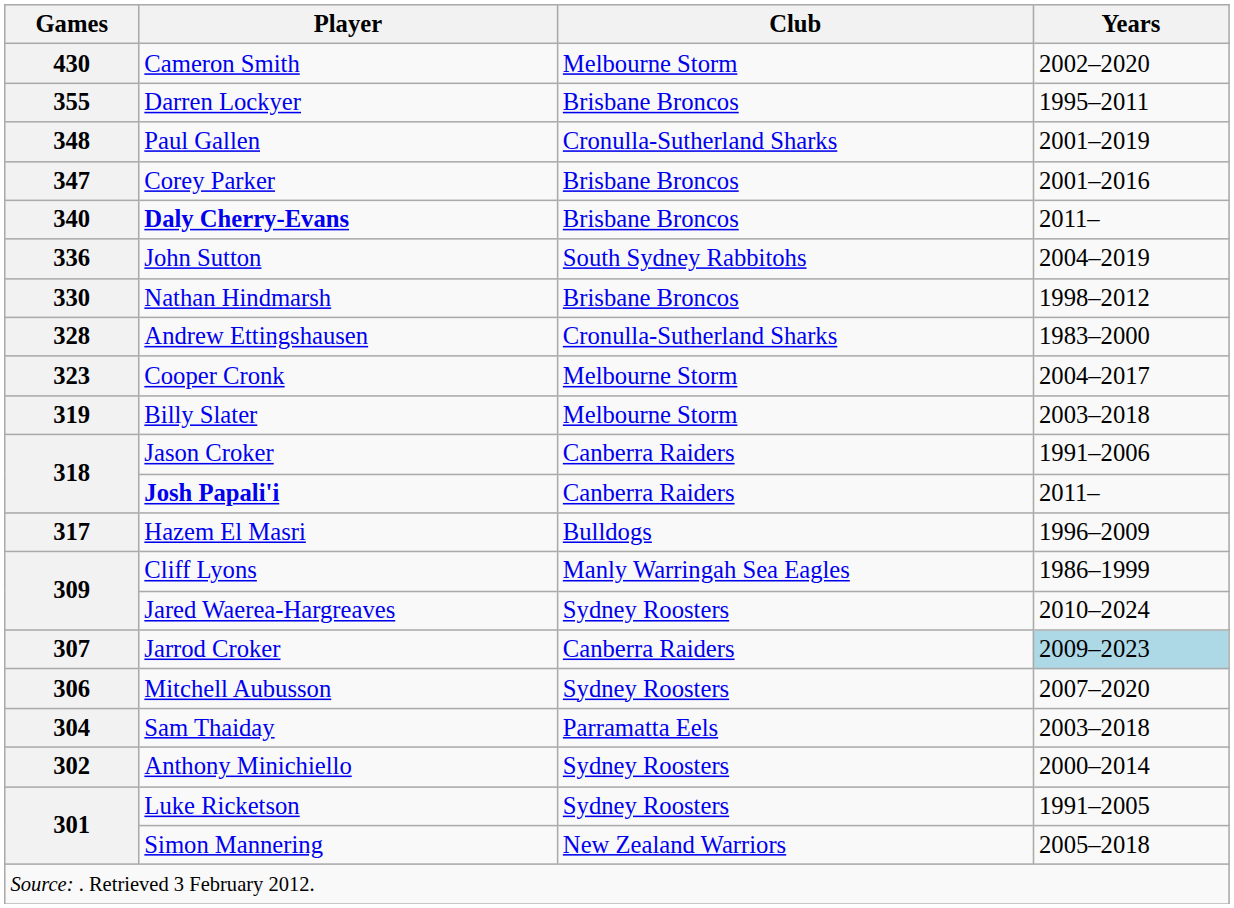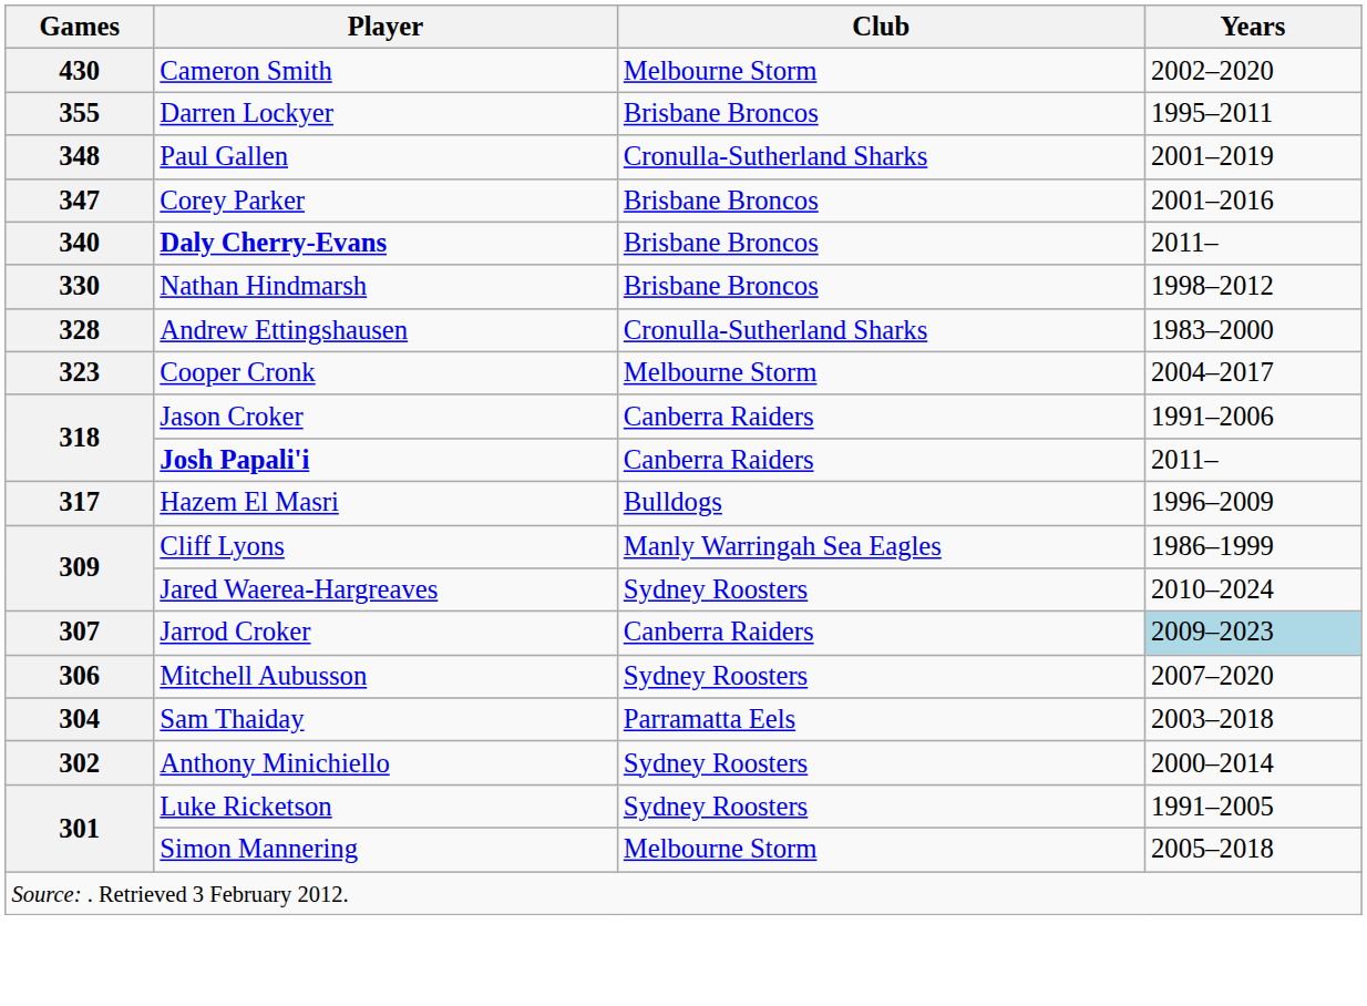- row: 336 | John Sutton | South Sydney Rabbitohs | 2004–2019
- row: 319 | Billy Slater | Melbourne Storm | 2003–2018
Simon Mannering | Club: New Zealand Warriors -> Melbourne Storm
